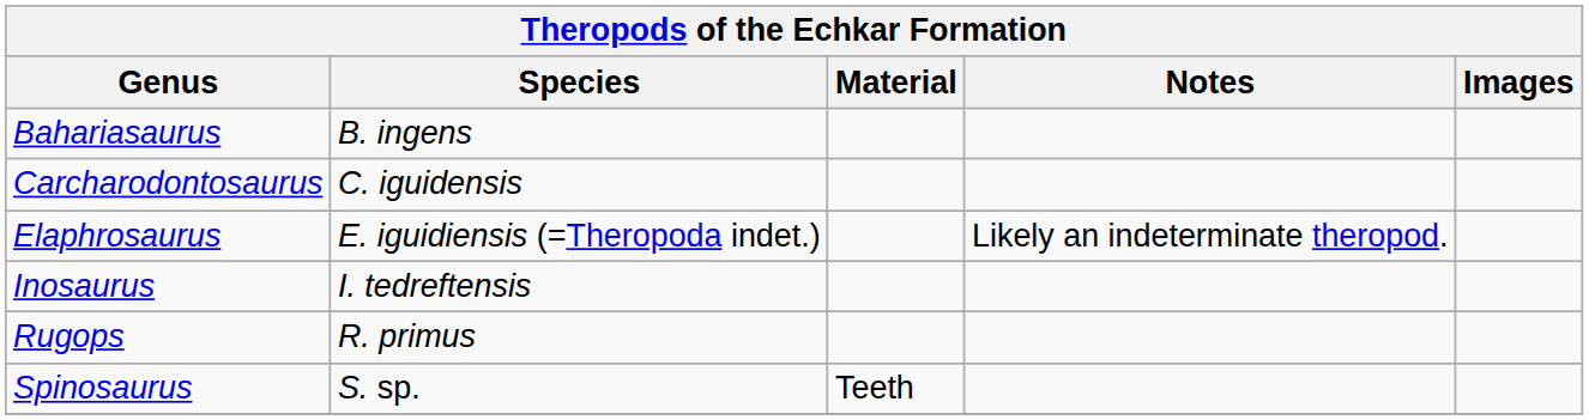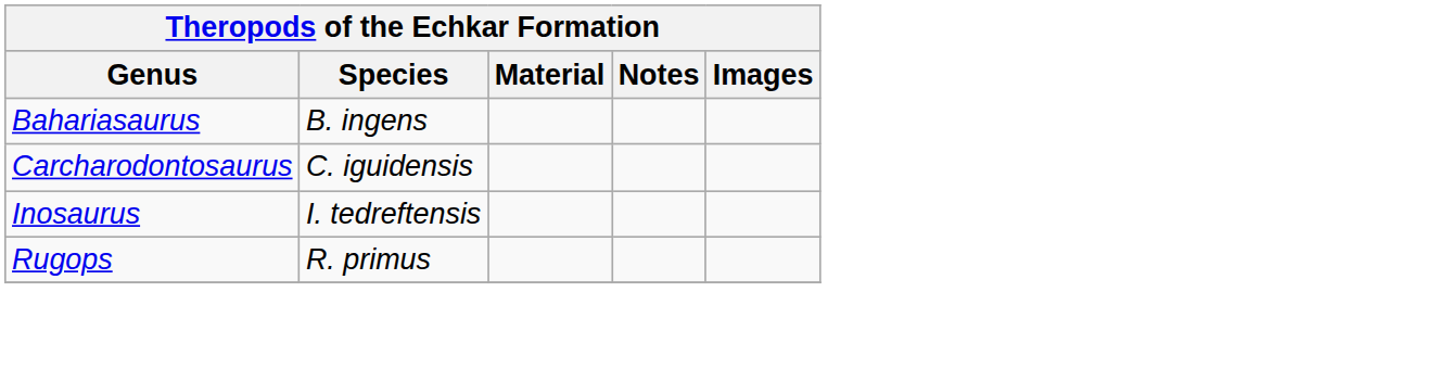- row: Elaphrosaurus | E. iguidiensis (=Theropoda indet.) | Likely an indeterminate theropod.
- row: Spinosaurus | S. sp. | Teeth
